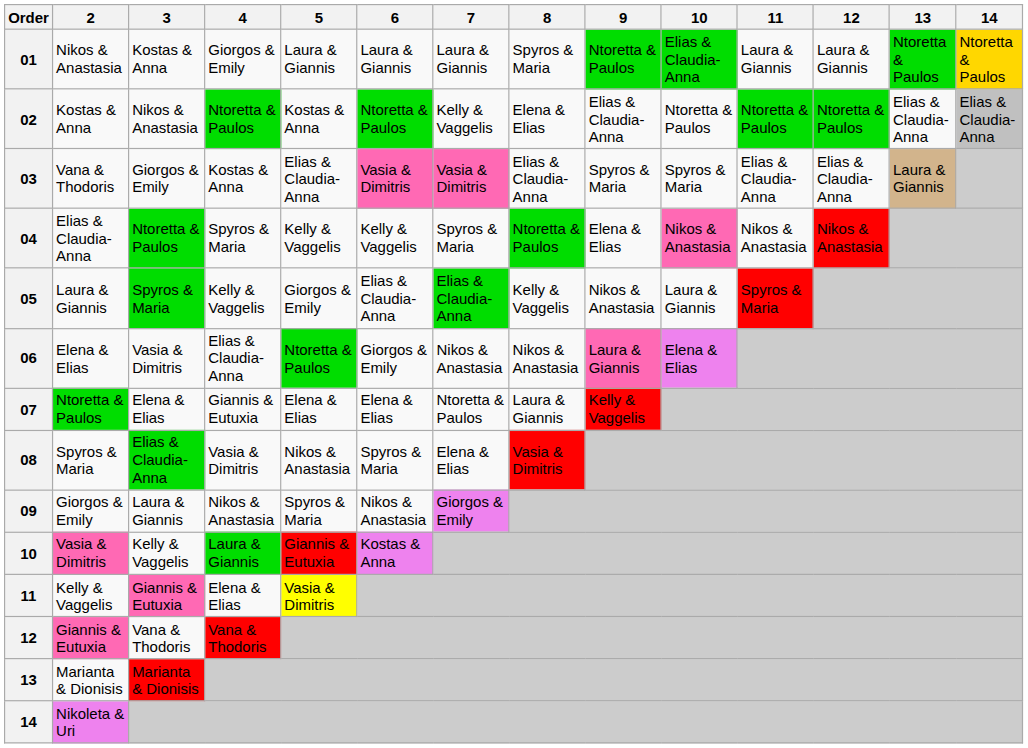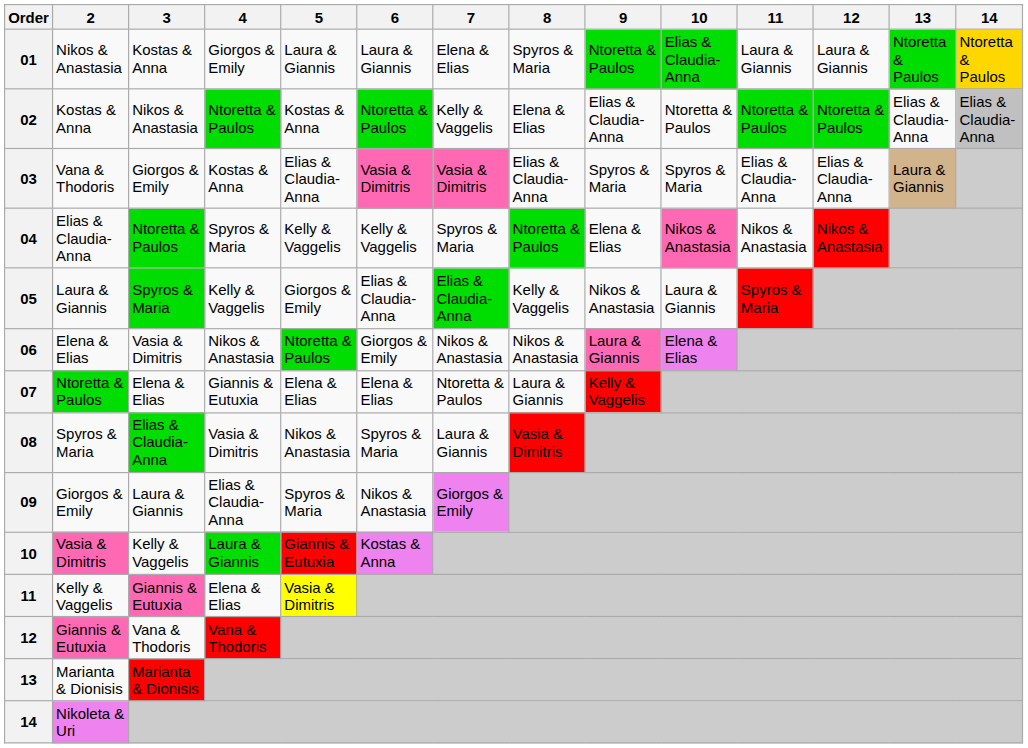01 | 7: Laura & Giannis -> Elena & Elias
06 | 4: Elias & Claudia-Anna -> Nikos & Anastasia
08 | 7: Elena & Elias -> Laura & Giannis
09 | 4: Nikos & Anastasia -> Elias & Claudia-Anna
